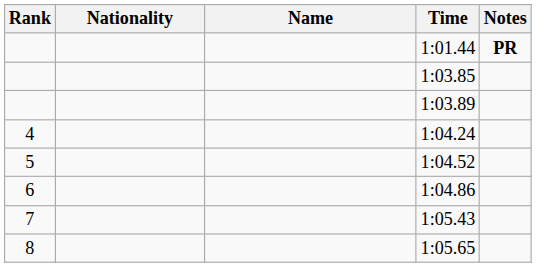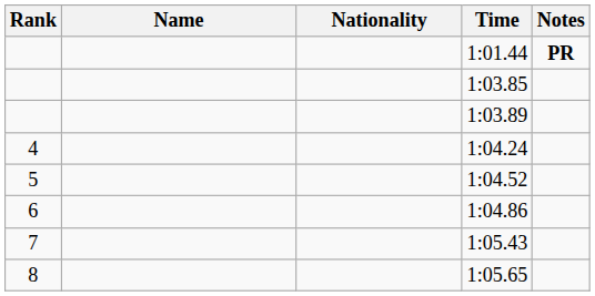columns swapped: Name <-> Nationality
